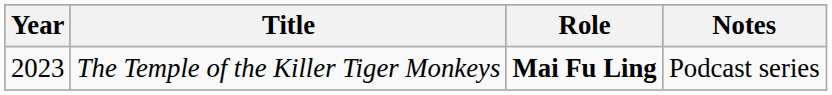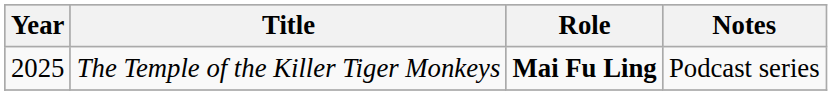The Temple of the Killer Tiger Monkeys | Year: 2023 -> 2025
